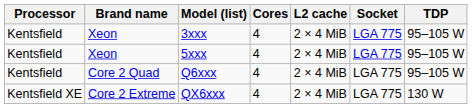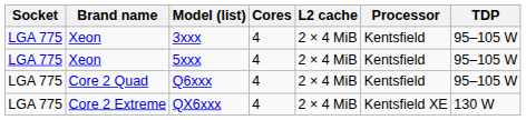columns swapped: Processor <-> Socket
